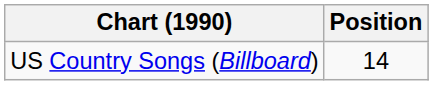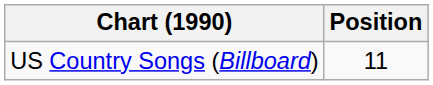US Country Songs (Billboard) | Position: 14 -> 11
